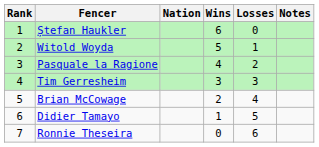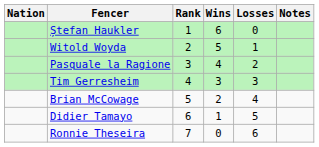columns swapped: Rank <-> Nation
